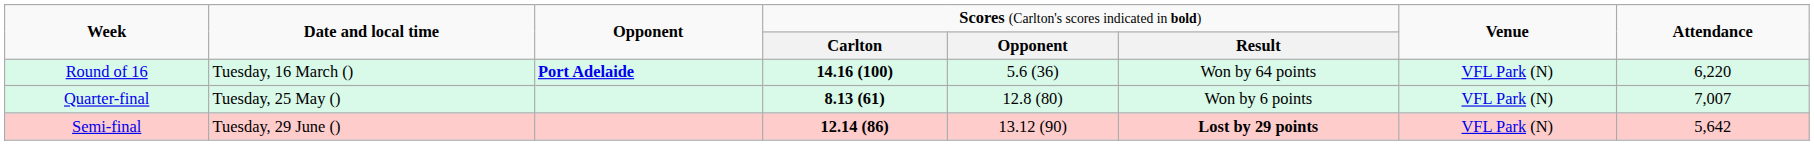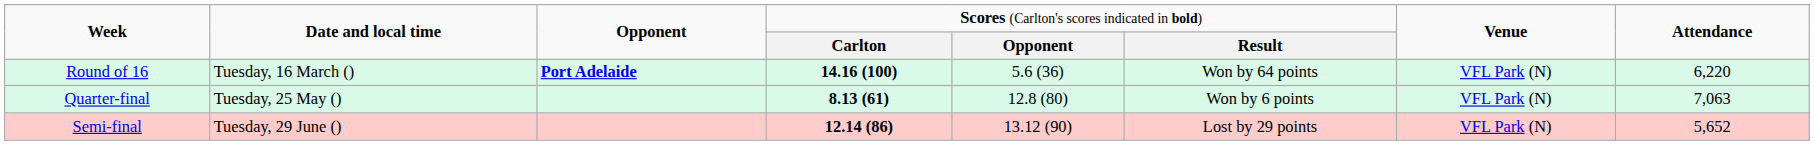Quarter-final | column 8: 7,007 -> 7,063
Semi-final | column 6: bold -> normal
Semi-final | column 8: 5,642 -> 5,652
